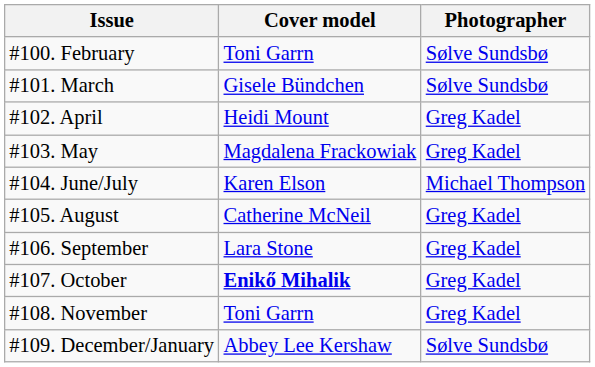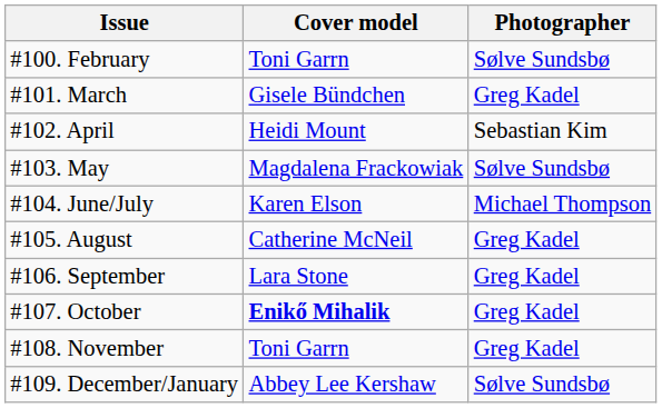#101. March | Photographer: Sølve Sundsbø -> Greg Kadel
#102. April | Photographer: Greg Kadel -> Sebastian Kim
#103. May | Photographer: Greg Kadel -> Sølve Sundsbø
